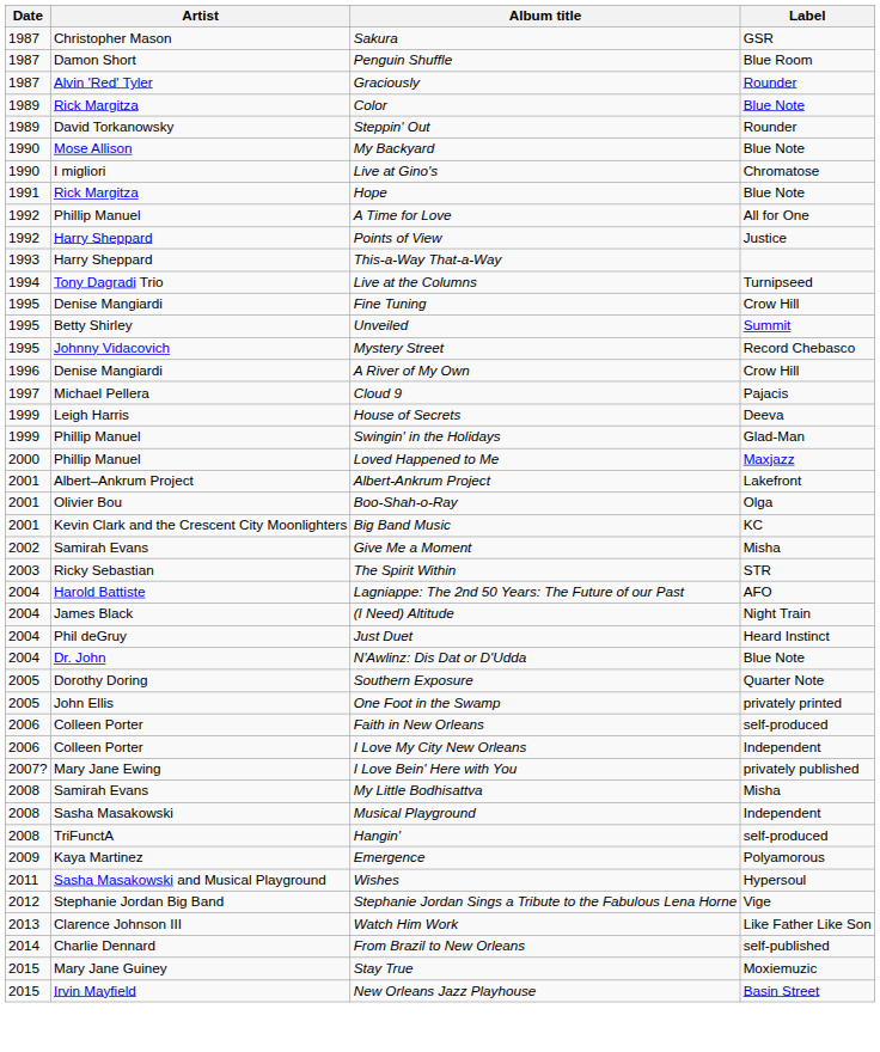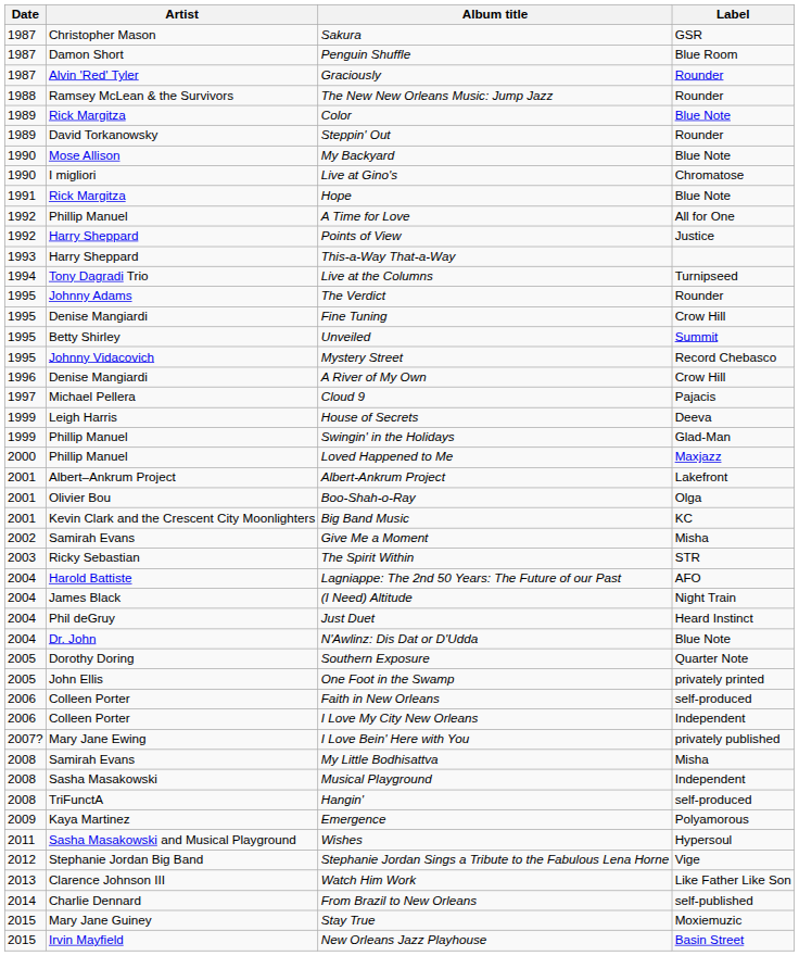+ row: 1988 | Ramsey McLean & the Survivors | The New New Orleans Music: Jump Jazz | Rounder
+ row: 1995 | Johnny Adams | The Verdict | Rounder
